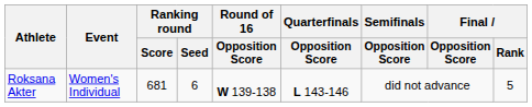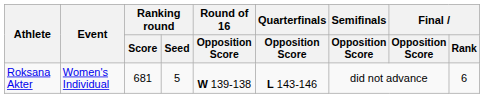Roksana Akter | Ranking round / Seed: 6 -> 5
Roksana Akter | Final / Rank: 5 -> 6
